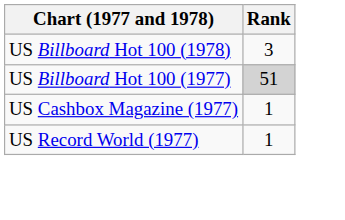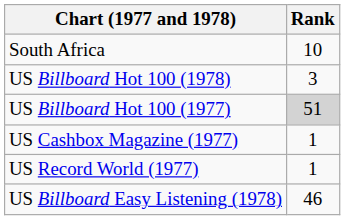+ row: South Africa | 10
+ row: US Billboard Easy Listening (1978) | 46
